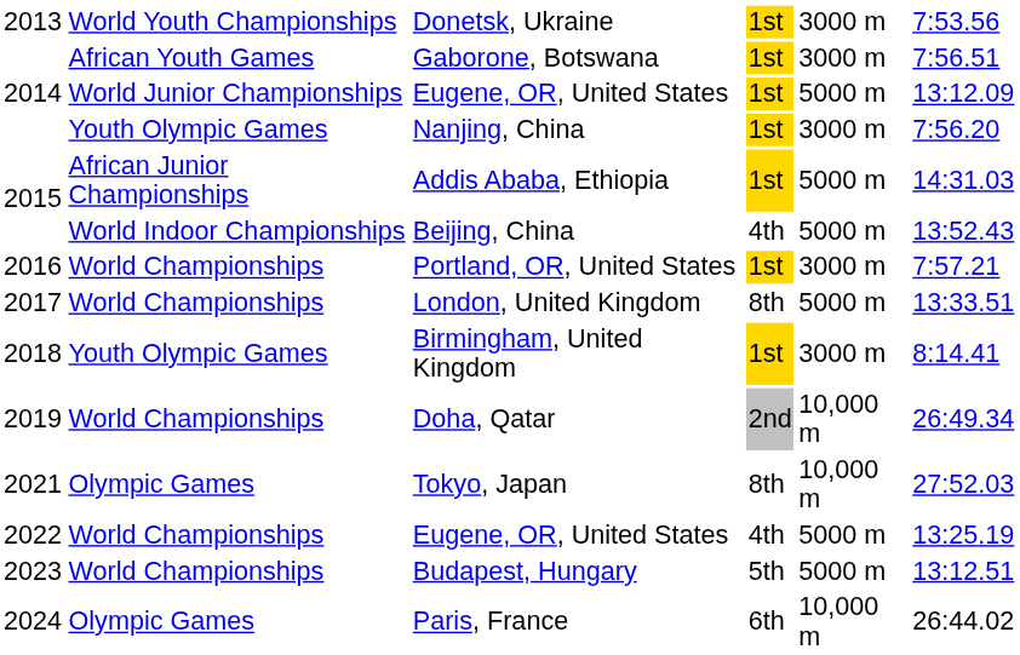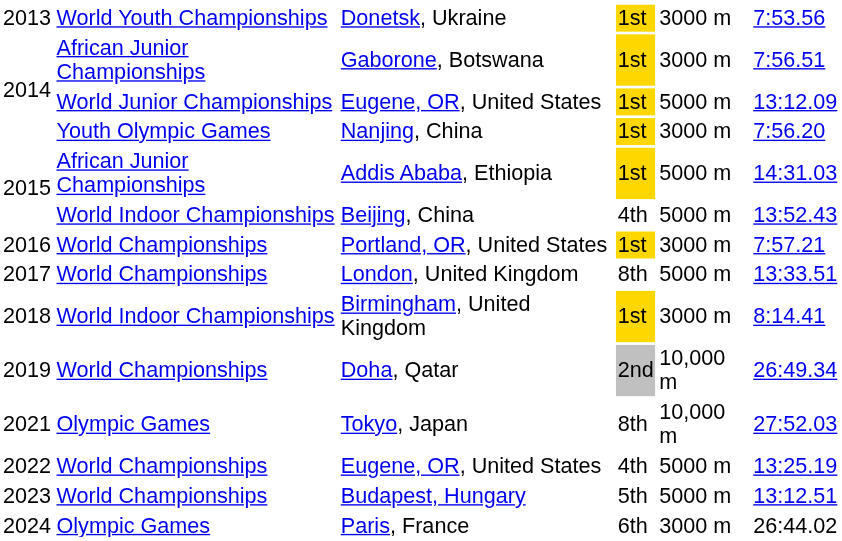Gaborone, Botswana | column 2: African Youth Games -> African Junior Championships
Birmingham, United Kingdom | column 2: Youth Olympic Games -> World Indoor Championships
Paris, France | column 5: 10,000 m -> 3000 m
